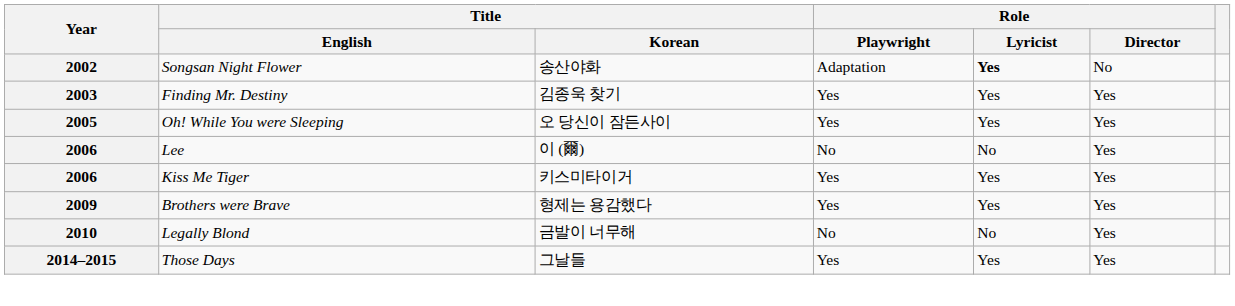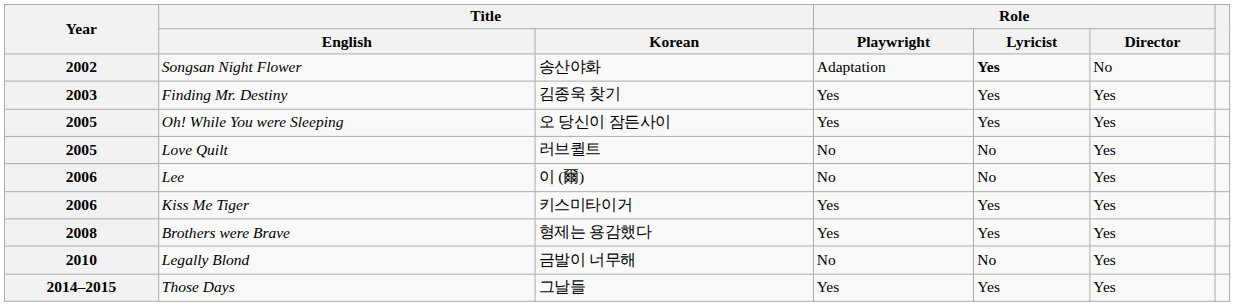+ row: 2005 | Love Quilt | 러브퀼트 | No | No | Yes
Brothers were Brave | Year: 2009 -> 2008
